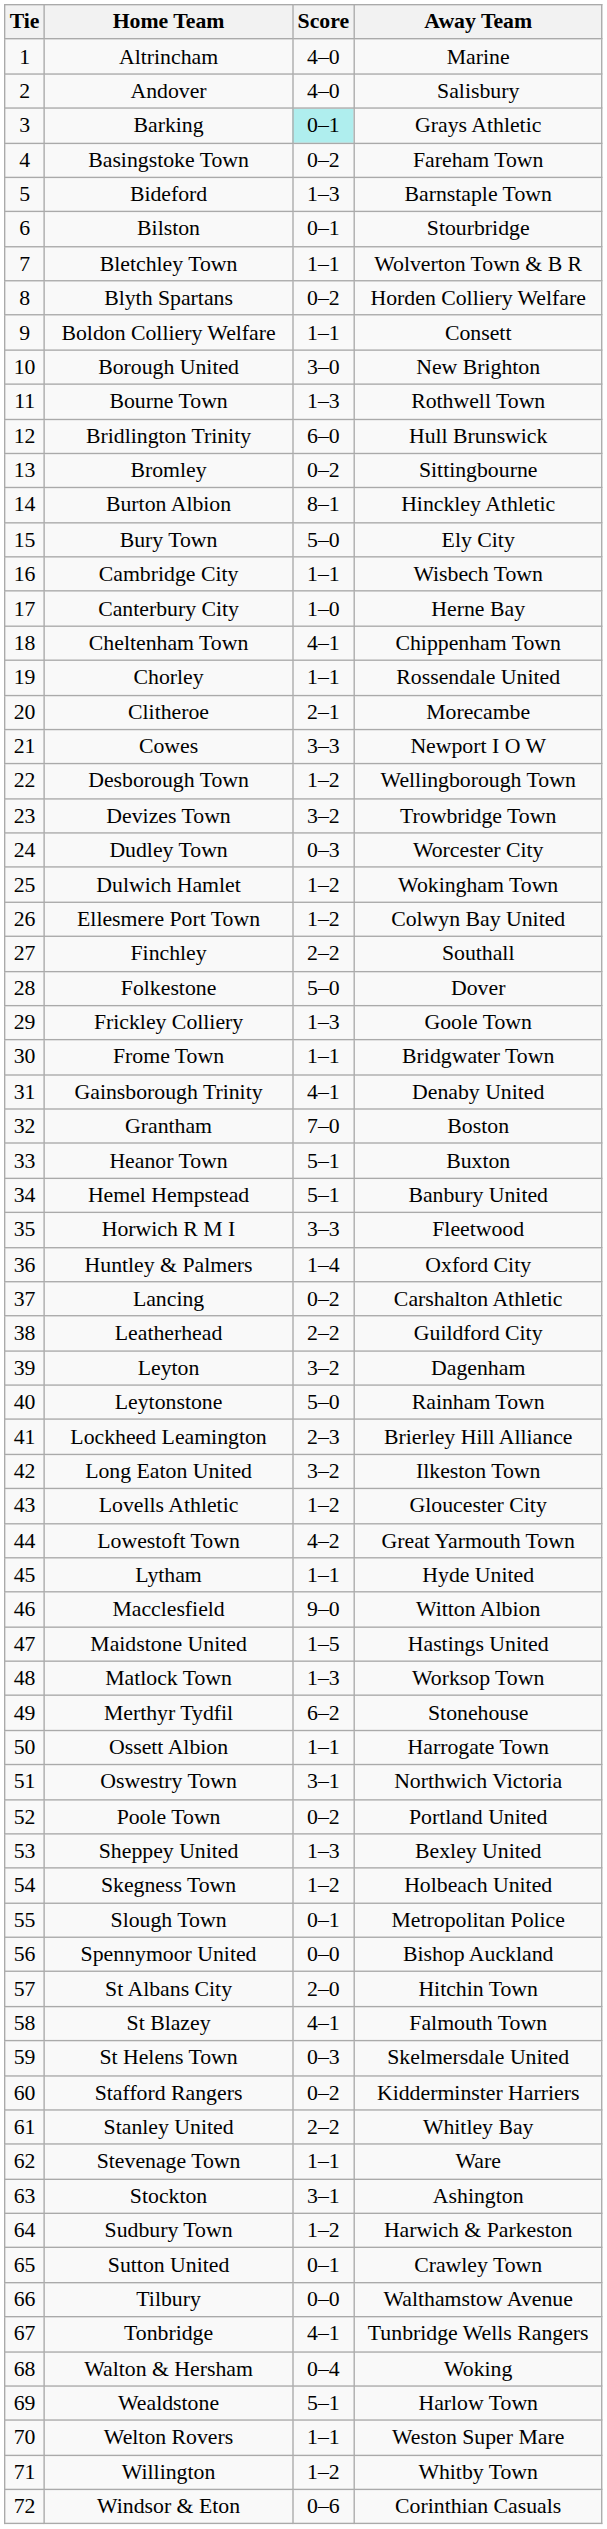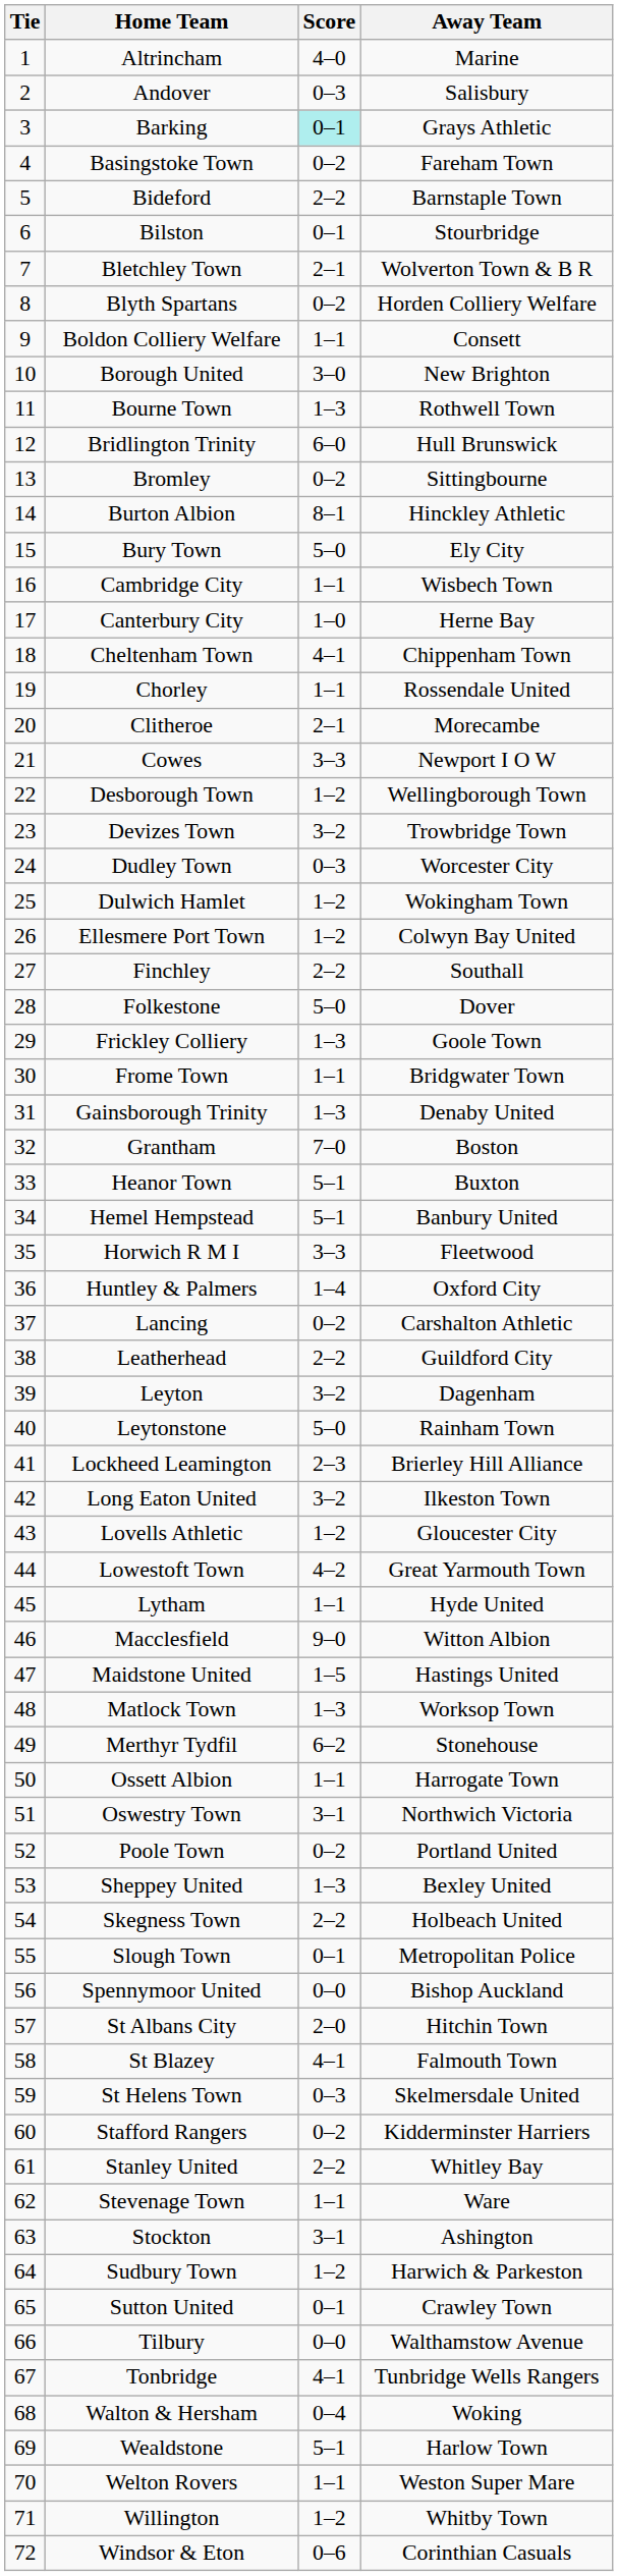Andover | Score: 4–0 -> 0–3
Bideford | Score: 1–3 -> 2–2
Bletchley Town | Score: 1–1 -> 2–1
Gainsborough Trinity | Score: 4–1 -> 1–3
Skegness Town | Score: 1–2 -> 2–2
